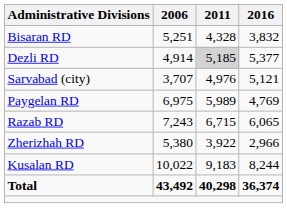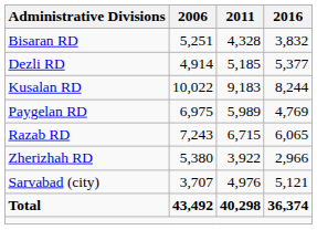Dezli RD | 2011: lightgrey background -> no background
rows swapped: Kusalan RD <-> Sarvabad (city)
